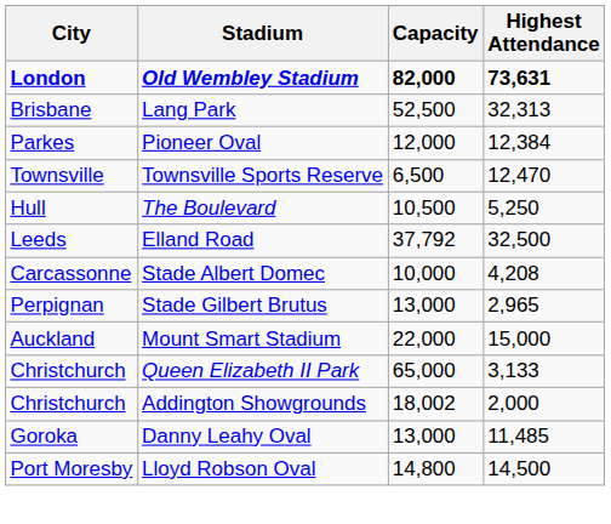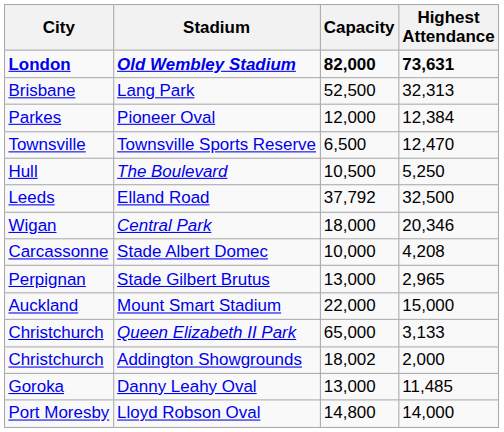+ row: Wigan | Central Park | 18,000 | 20,346
Lloyd Robson Oval | Highest Attendance: 14,500 -> 14,000
